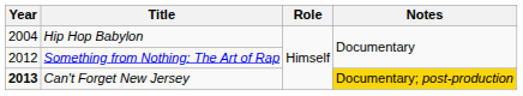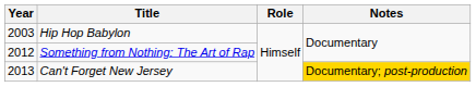Hip Hop Babylon | Year: 2004 -> 2003
Can't Forget New Jersey | Year: bold -> normal
